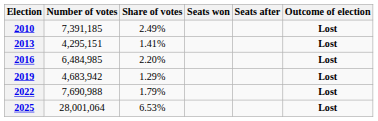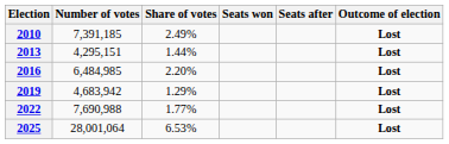2013 | Share of votes: 1.41% -> 1.44%
2022 | Share of votes: 1.79% -> 1.77%
